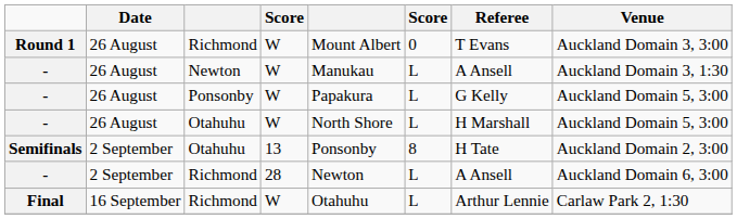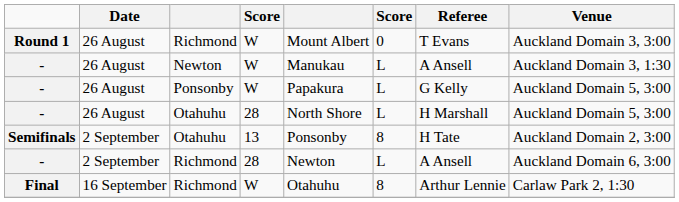- / Otahuhu | column 4: W -> 28
Final | column 6: L -> 8
